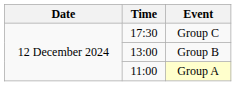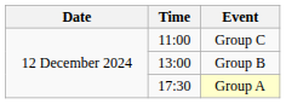Group C | Time: 17:30 -> 11:00
Group A | Time: 11:00 -> 17:30
